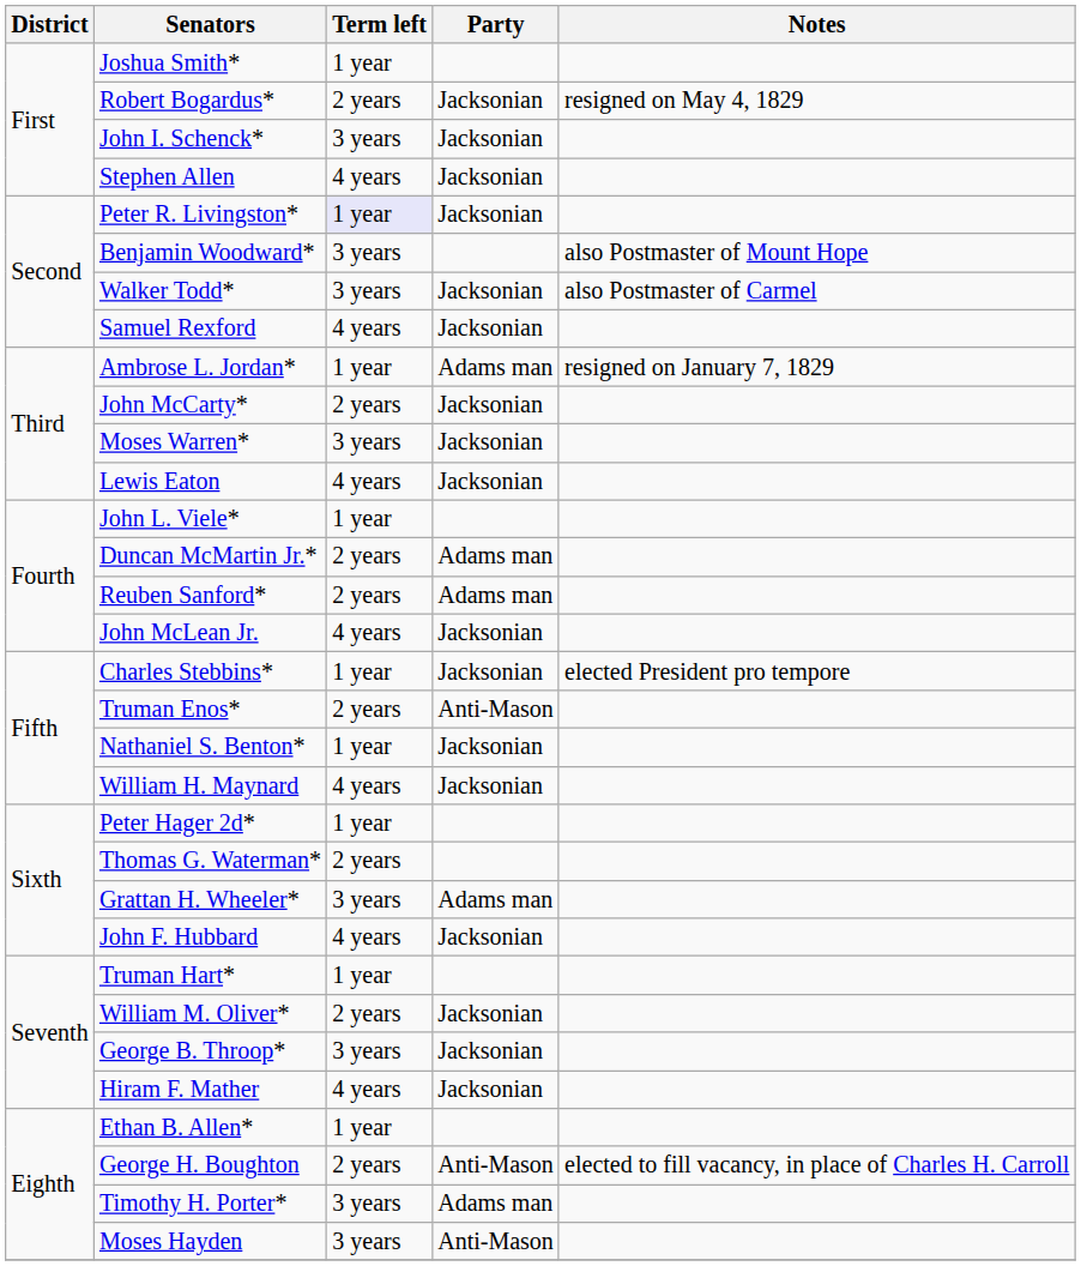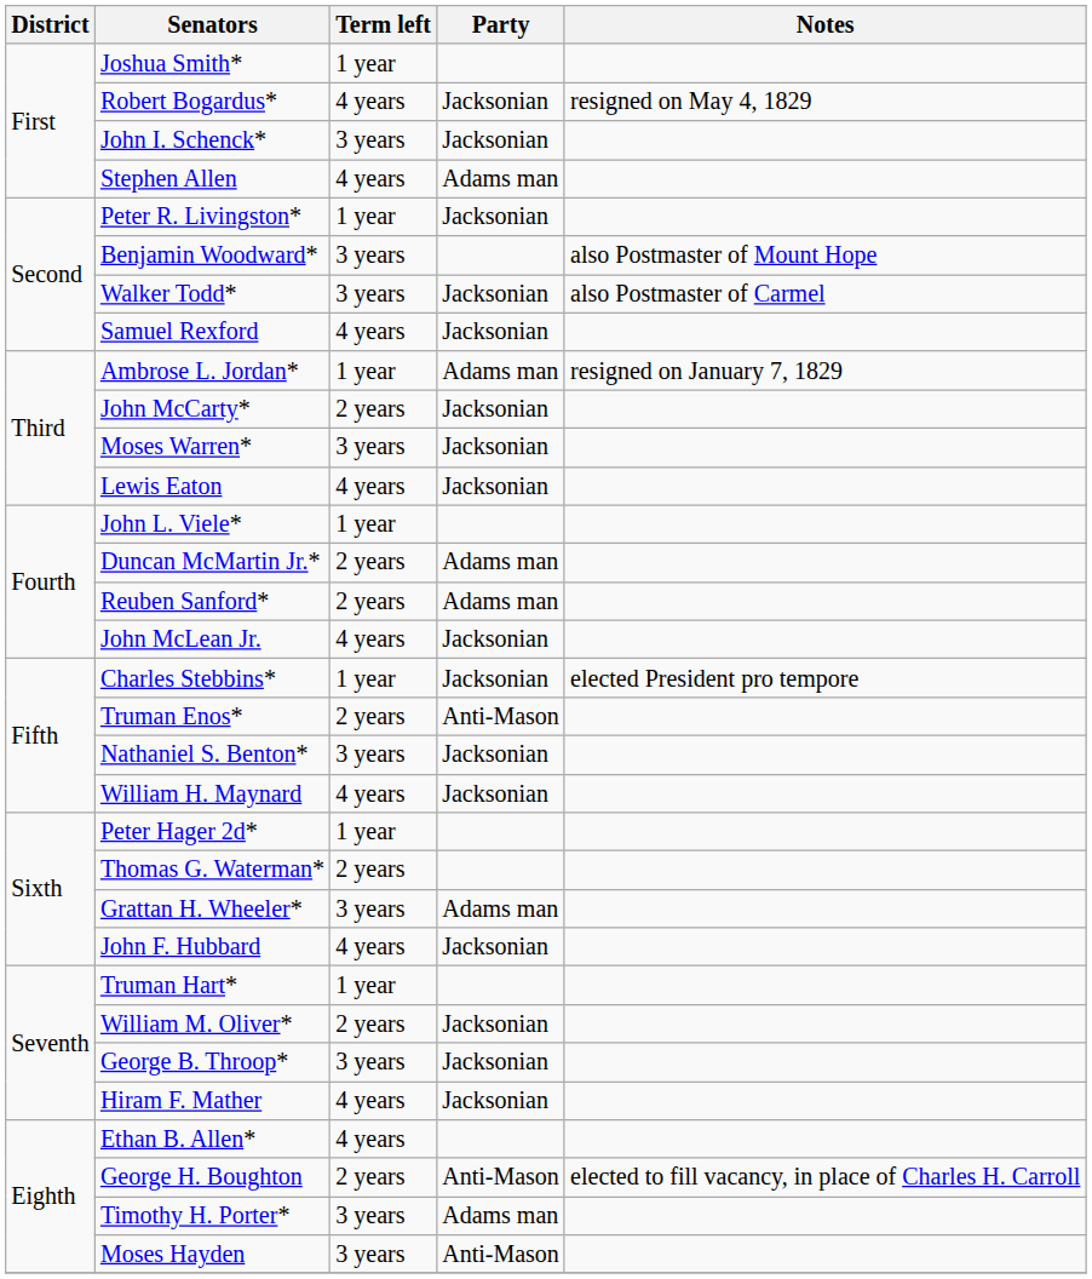Robert Bogardus* | Term left: 2 years -> 4 years
Stephen Allen | Party: Jacksonian -> Adams man
Peter R. Livingston* | Term left: lavender background -> no background
Nathaniel S. Benton* | Term left: 1 year -> 3 years
Ethan B. Allen* | Term left: 1 year -> 4 years
